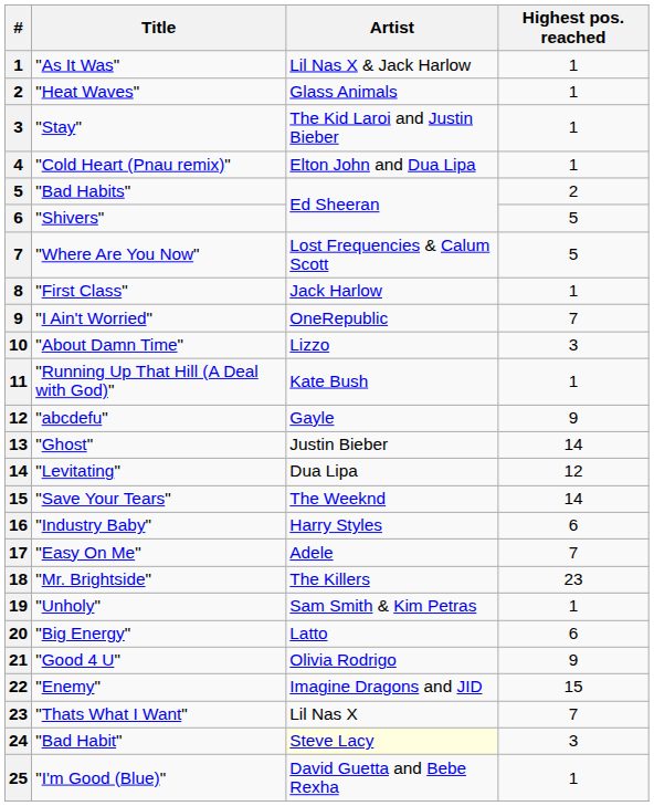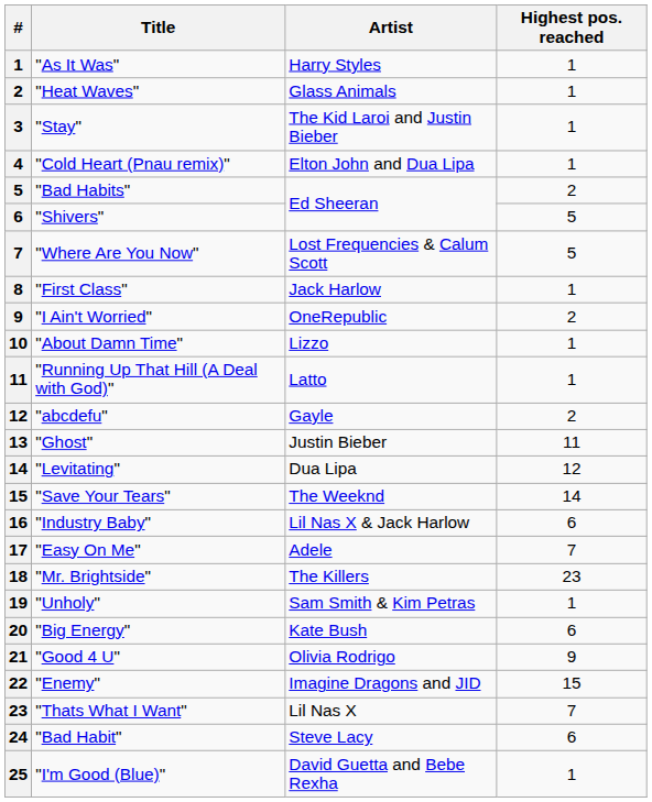"As It Was" | Artist: Lil Nas X & Jack Harlow -> Harry Styles
"I Ain't Worried" | Highest pos. reached: 7 -> 2
"About Damn Time" | Highest pos. reached: 3 -> 1
"Running Up That Hill (A Deal with God)" | Artist: Kate Bush -> Latto
"abcdefu" | Highest pos. reached: 9 -> 2
"Ghost" | Highest pos. reached: 14 -> 11
"Industry Baby" | Artist: Harry Styles -> Lil Nas X & Jack Harlow
"Big Energy" | Artist: Latto -> Kate Bush
"Bad Habit" | Artist: lightyellow background -> no background
"Bad Habit" | Highest pos. reached: 3 -> 6
